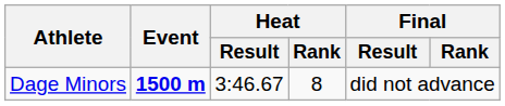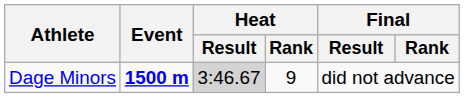Dage Minors | Heat / Result: no background -> lightgrey background
Dage Minors | Heat / Rank: 8 -> 9
